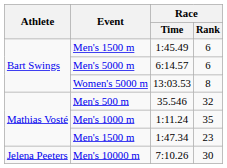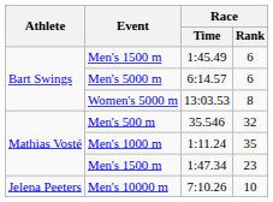7:10.26 | Race / Rank: 30 -> 10
